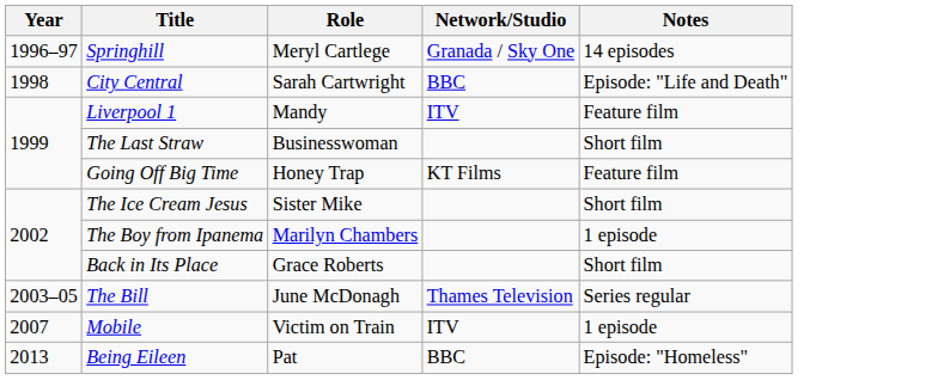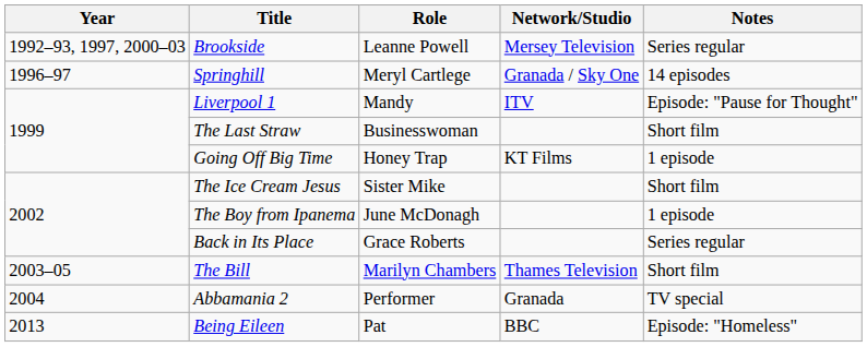+ row: 1992–93, 1997, 2000–03 | Brookside | Leanne Powell | Mersey Television | Series regular
- row: 1998 | City Central | Sarah Cartwright | BBC | Episode: "Life and Death"
Liverpool 1 | Notes: Feature film -> Episode: "Pause for Thought"
Going Off Big Time | Notes: Feature film -> 1 episode
The Boy from Ipanema | Role: Marilyn Chambers -> June McDonagh
Back in Its Place | Notes: Short film -> Series regular
The Bill | Role: June McDonagh -> Marilyn Chambers
The Bill | Notes: Series regular -> Short film
+ row: 2004 | Abbamania 2 | Performer | Granada | TV special
- row: 2007 | Mobile | Victim on Train | ITV | 1 episode
